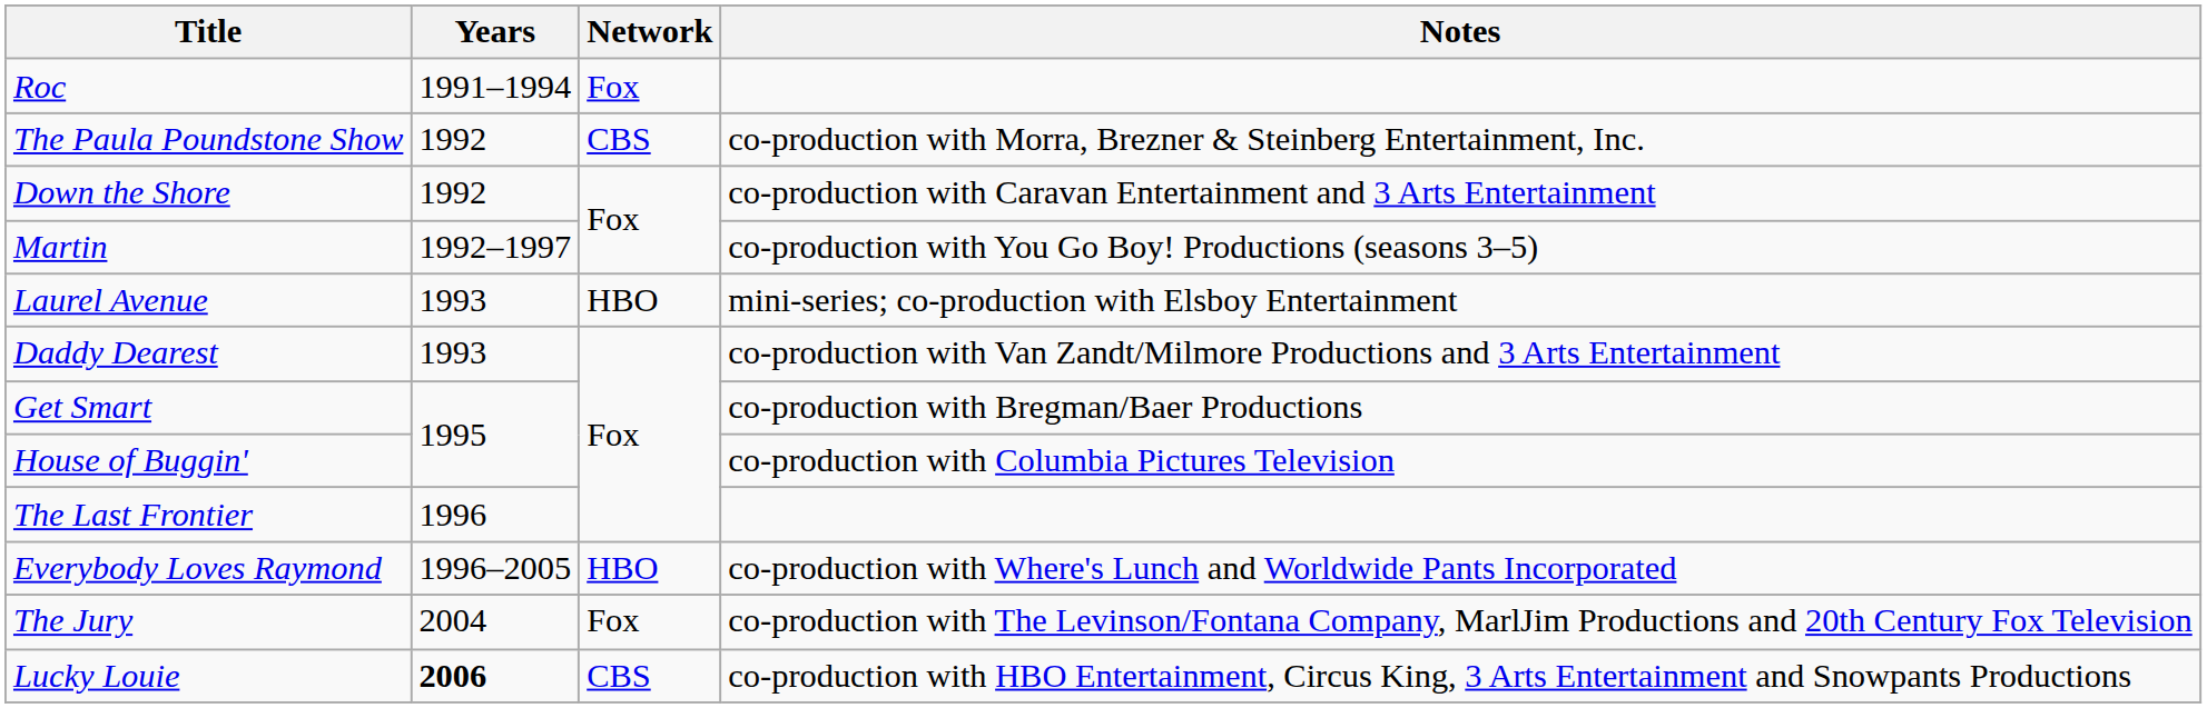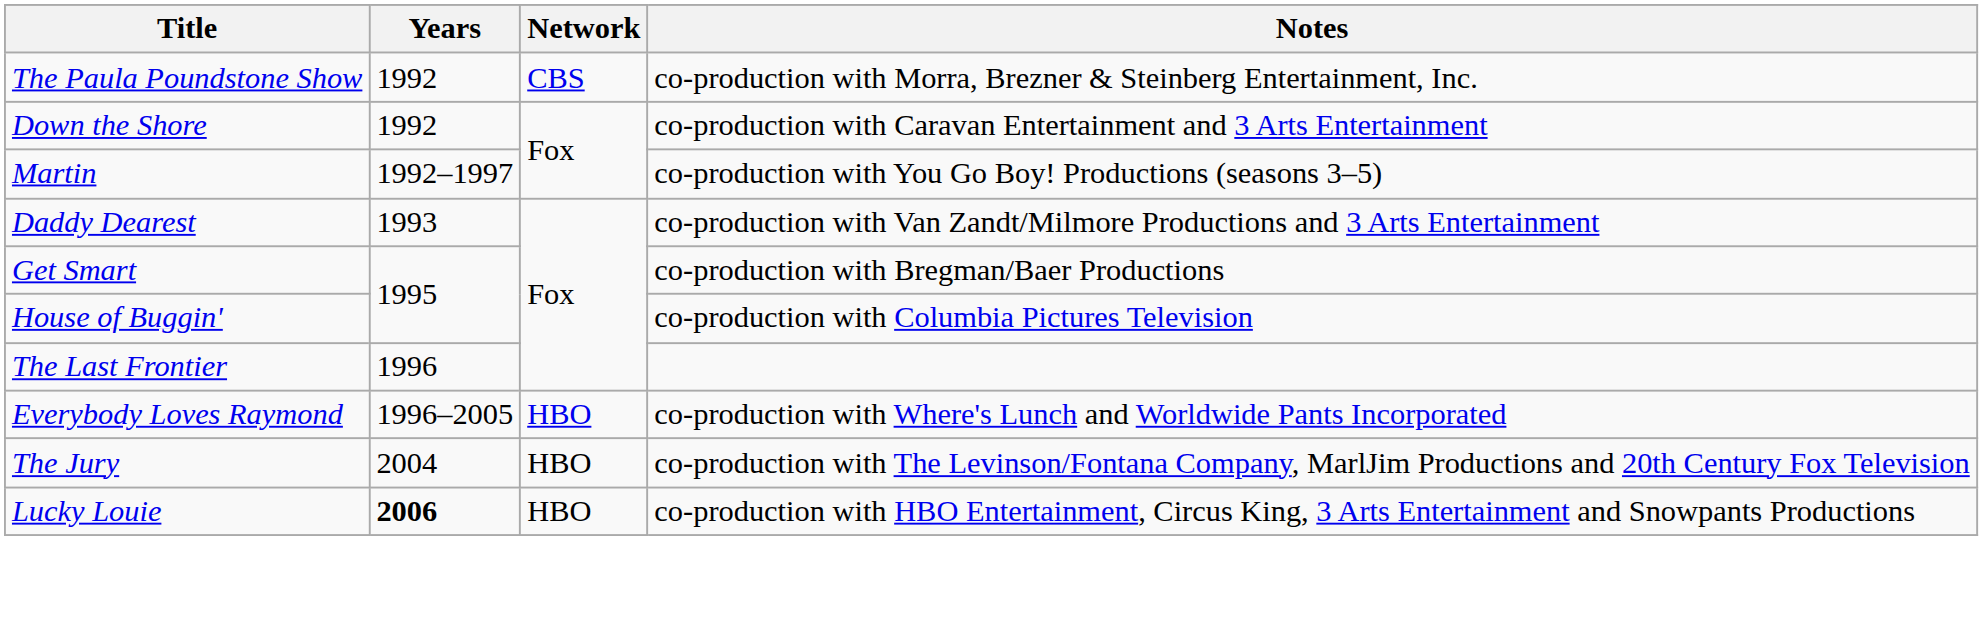- row: Roc | 1991–1994 | Fox
- row: Laurel Avenue | 1993 | HBO | mini-series; co-production with Elsboy Entertainment
The Jury | Network: Fox -> HBO
Lucky Louie | Network: CBS -> HBO
